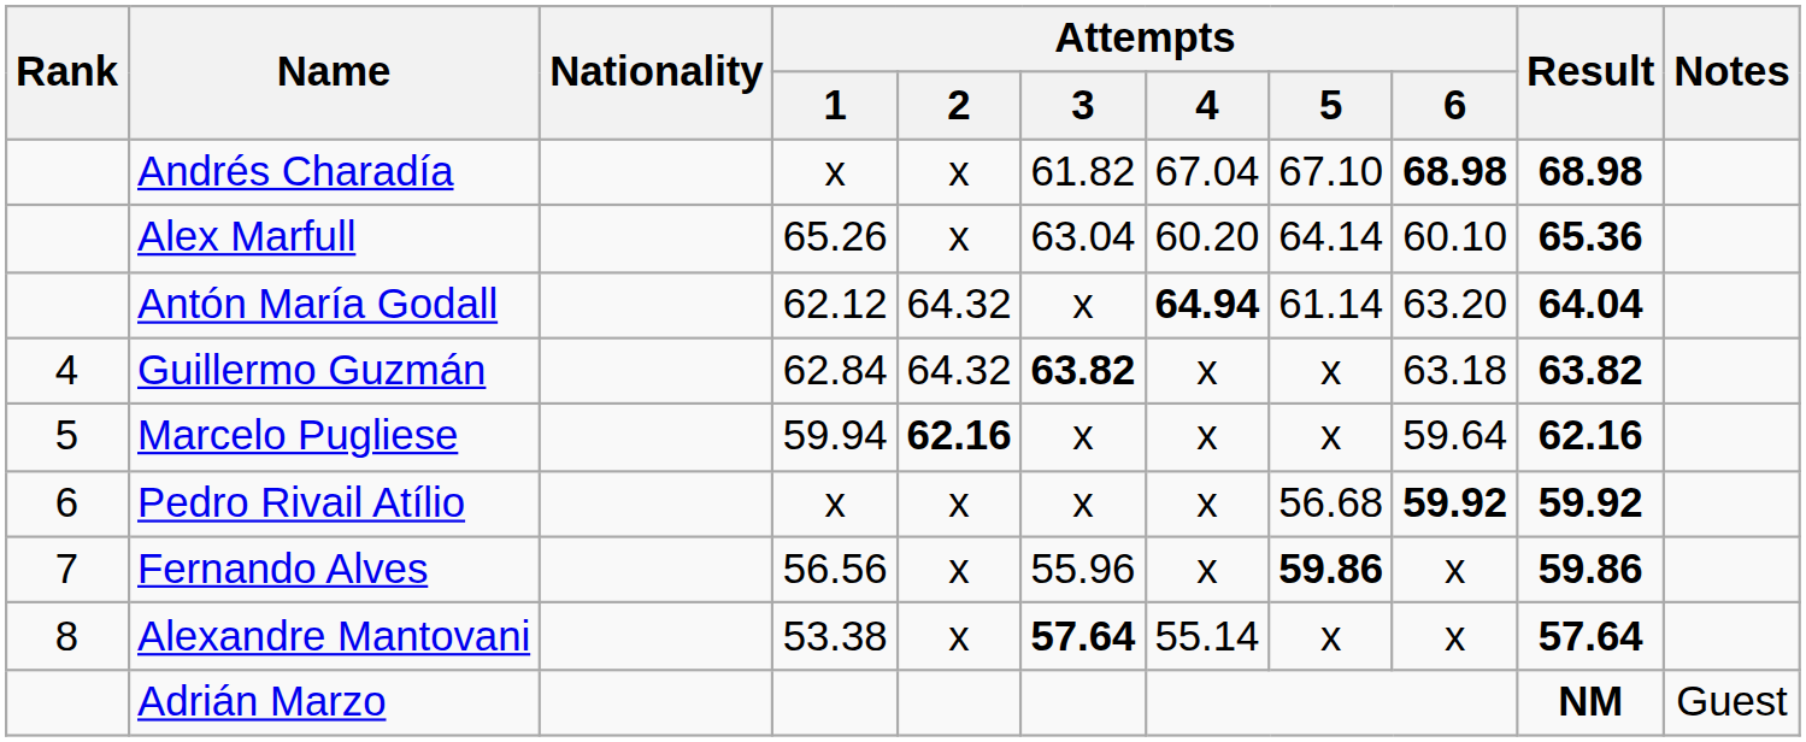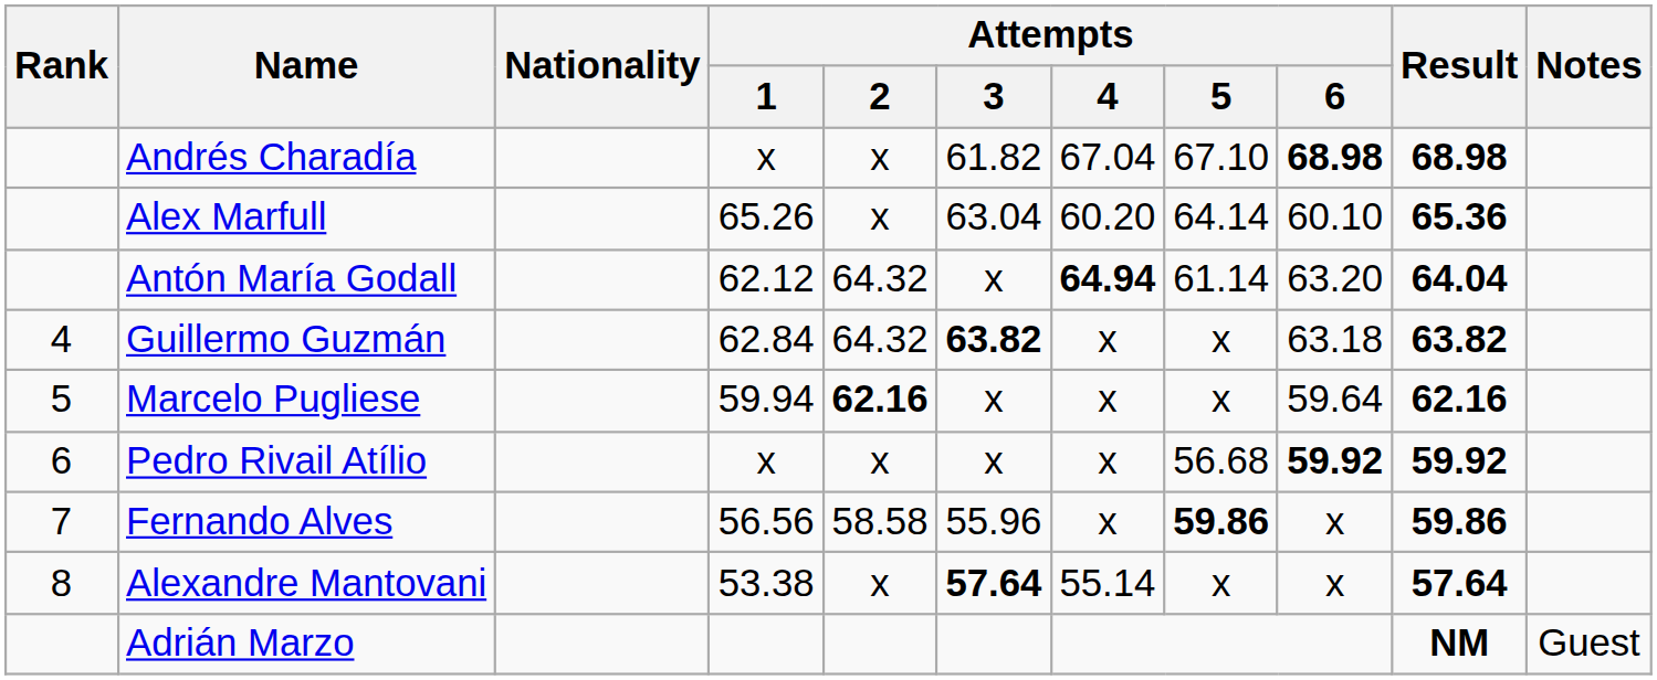Fernando Alves | Attempts / 2: x -> 58.58
